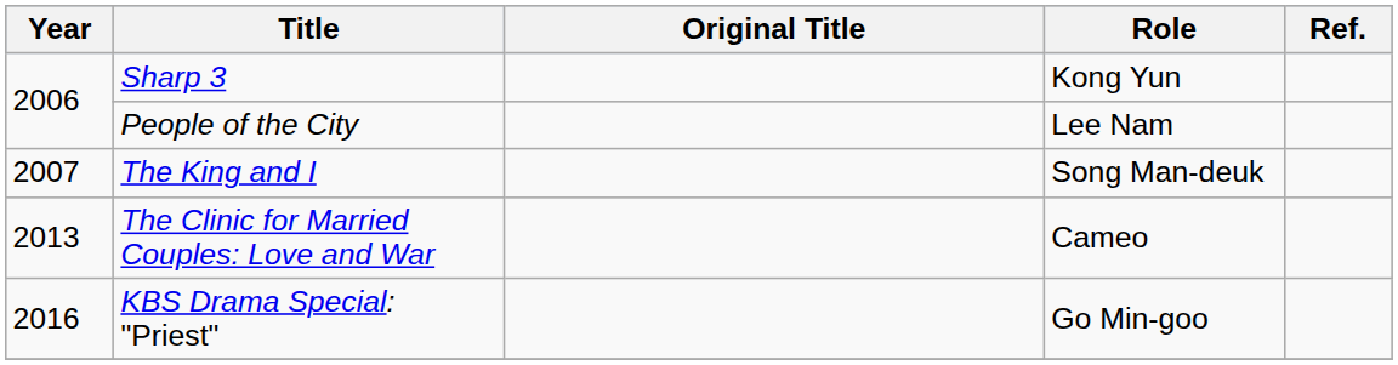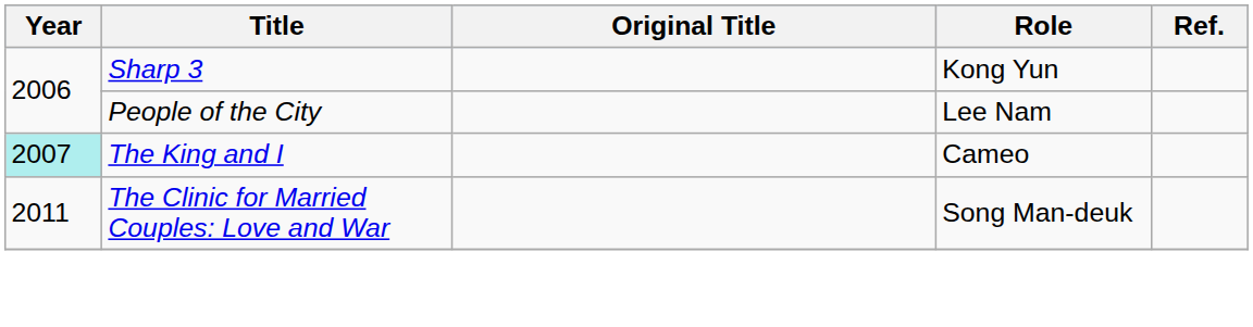The King and I | Year: no background -> paleturquoise background
The King and I | Role: Song Man-deuk -> Cameo
The Clinic for Married Couples: Love and War | Year: 2013 -> 2011
The Clinic for Married Couples: Love and War | Role: Cameo -> Song Man-deuk
- row: 2016 | KBS Drama Special: "Priest" | Go Min-goo
